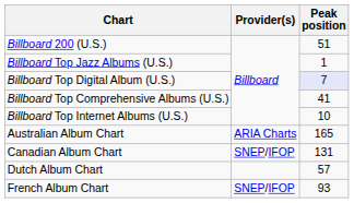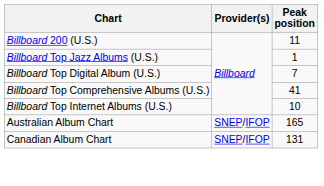Billboard 200 (U.S.) | Peak position: 51 -> 11
Billboard Top Digital Album (U.S.) | Peak position: lavender background -> no background
Australian Album Chart | Provider(s): ARIA Charts -> SNEP/IFOP
- row: Dutch Album Chart | 57
- row: French Album Chart | SNEP/IFOP | 93
